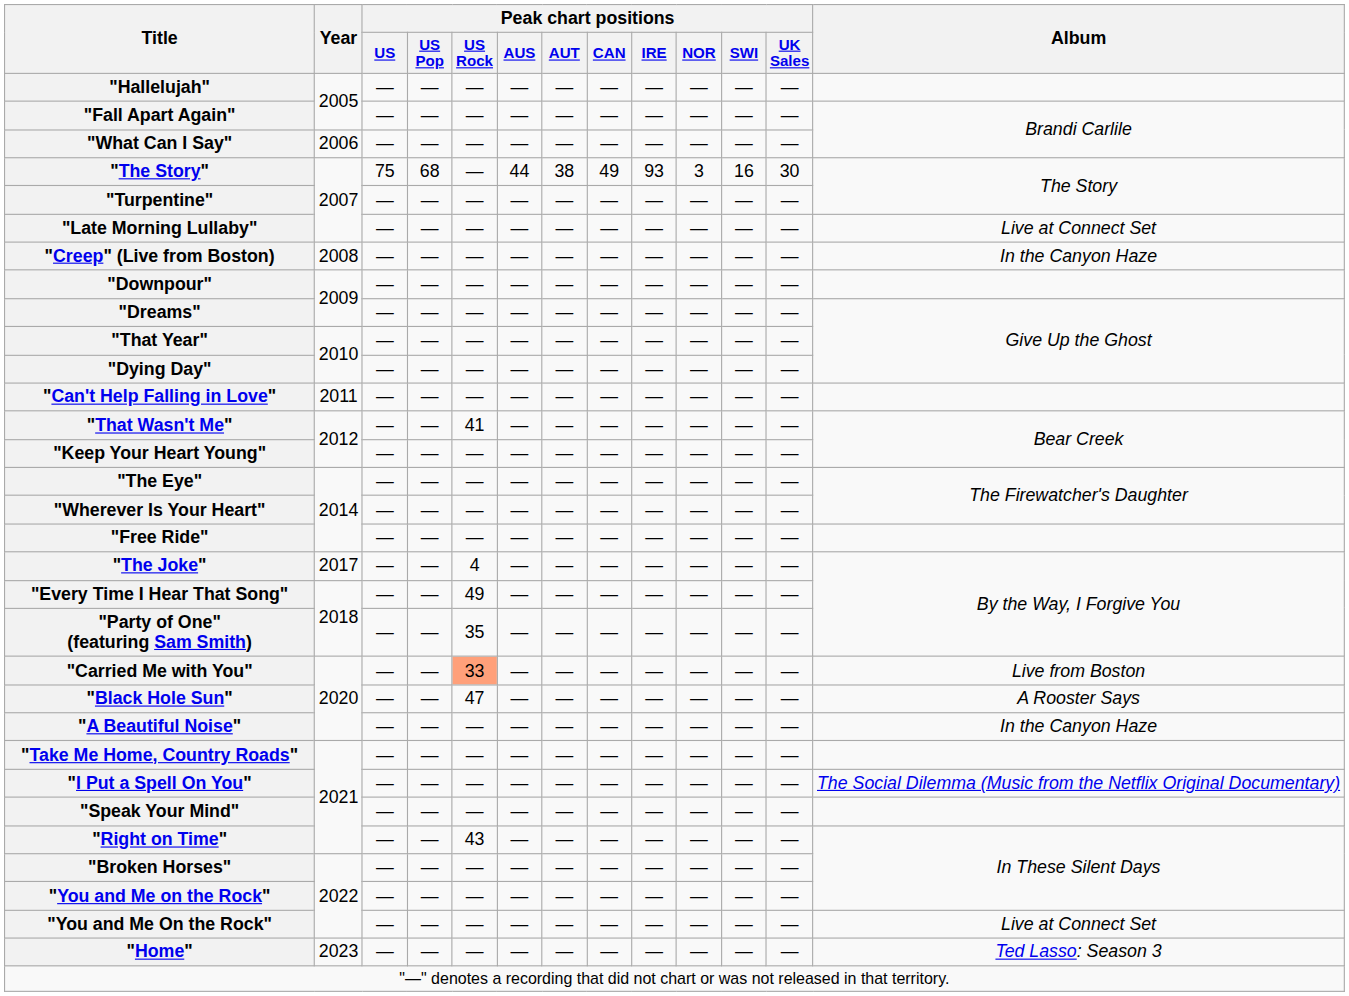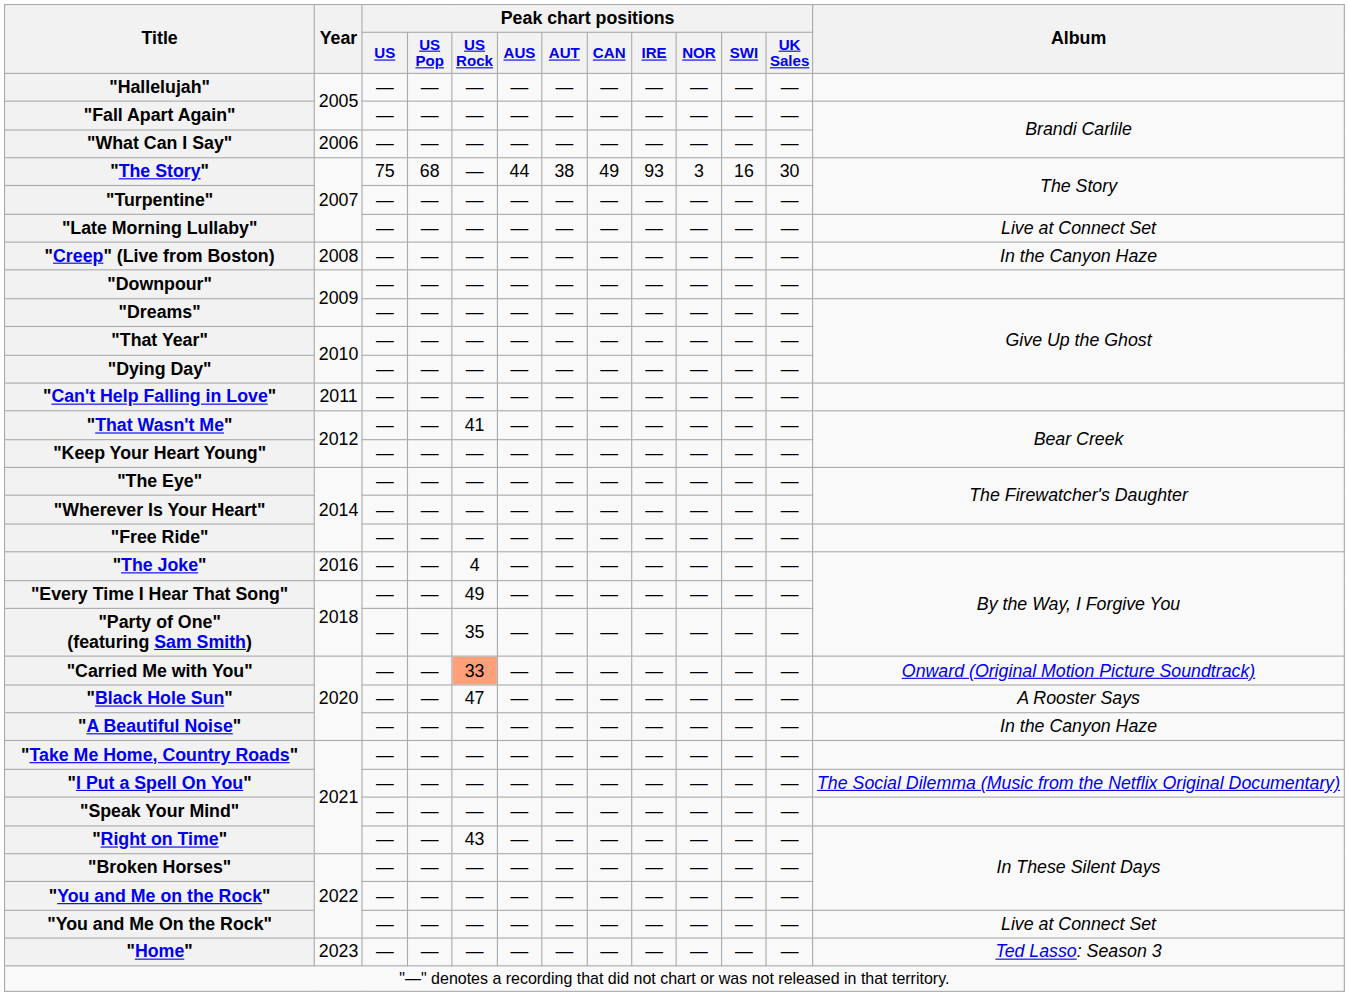"The Joke" | Year: 2017 -> 2016
"Carried Me with You" | Album: Live from Boston -> Onward (Original Motion Picture Soundtrack)
